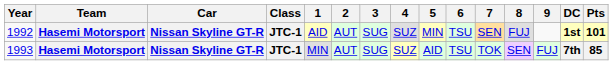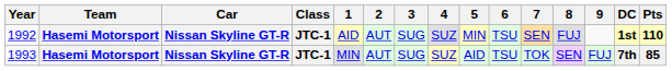1992 | Pts: 101 -> 110
